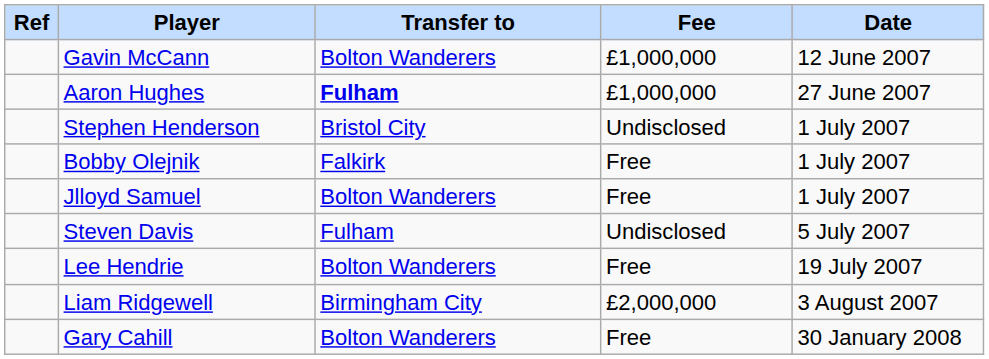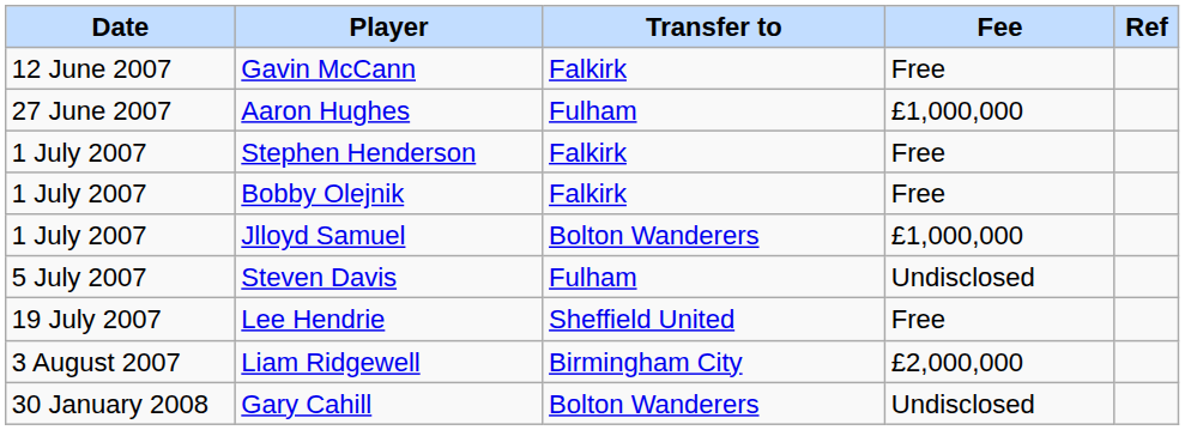columns swapped: Date <-> Ref
Gavin McCann | Transfer to: Bolton Wanderers -> Falkirk
Gavin McCann | Fee: £1,000,000 -> Free
Aaron Hughes | Transfer to: bold -> normal
Stephen Henderson | Transfer to: Bristol City -> Falkirk
Stephen Henderson | Fee: Undisclosed -> Free
Jlloyd Samuel | Fee: Free -> £1,000,000
Lee Hendrie | Transfer to: Bolton Wanderers -> Sheffield United
Gary Cahill | Fee: Free -> Undisclosed
